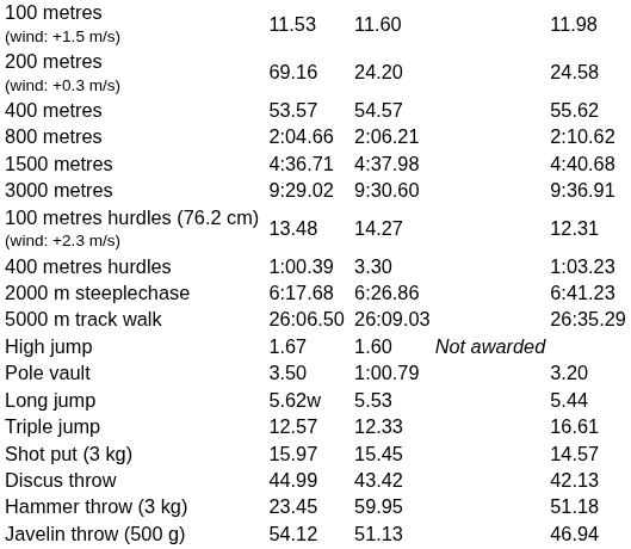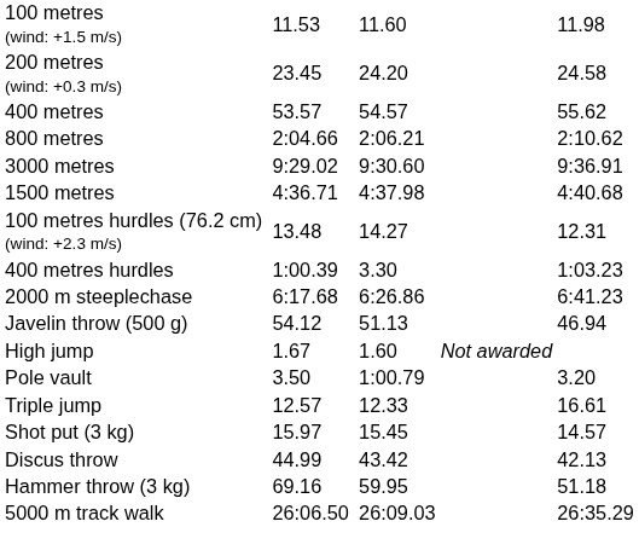200 metres (wind: +0.3 m/s) | column 3: 69.16 -> 23.45
rows swapped: 1500 metres <-> 3000 metres
rows swapped: 5000 m track walk <-> Javelin throw (500 g)
- row: Long jump | 5.62w | 5.53 | 5.44
Hammer throw (3 kg) | column 3: 23.45 -> 69.16
